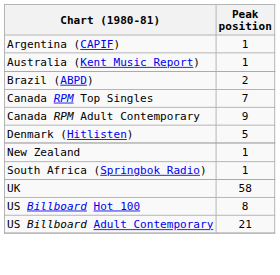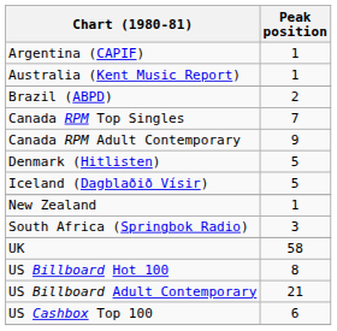+ row: Iceland (Dagblaðið Vísir) | 5
South Africa (Springbok Radio) | Peak position: 1 -> 3
+ row: US Cashbox Top 100 | 6
